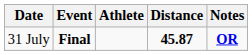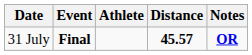31 July | Distance: 45.87 -> 45.57
